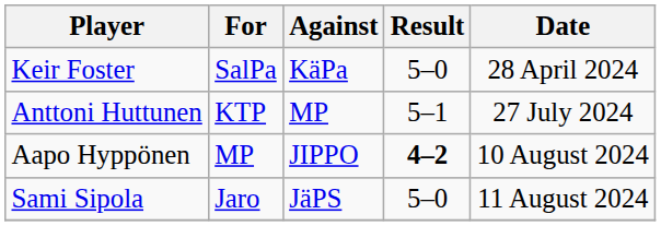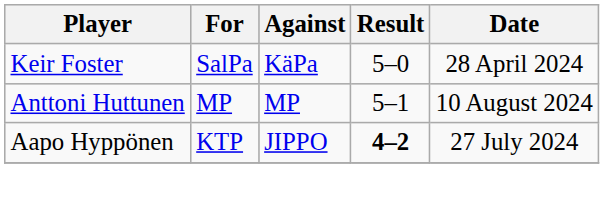Anttoni Huttunen | For: KTP -> MP
Anttoni Huttunen | Date: 27 July 2024 -> 10 August 2024
Aapo Hyppönen | For: MP -> KTP
Aapo Hyppönen | Date: 10 August 2024 -> 27 July 2024
- row: Sami Sipola | Jaro | JäPS | 5–0 | 11 August 2024
